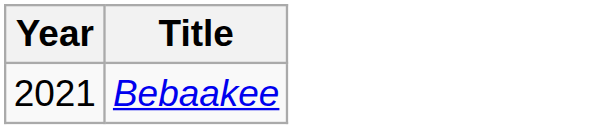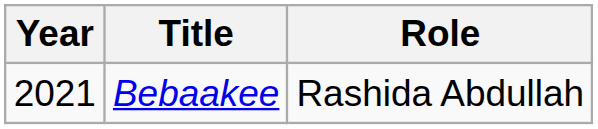+ column: Role | Rashida Abdullah
